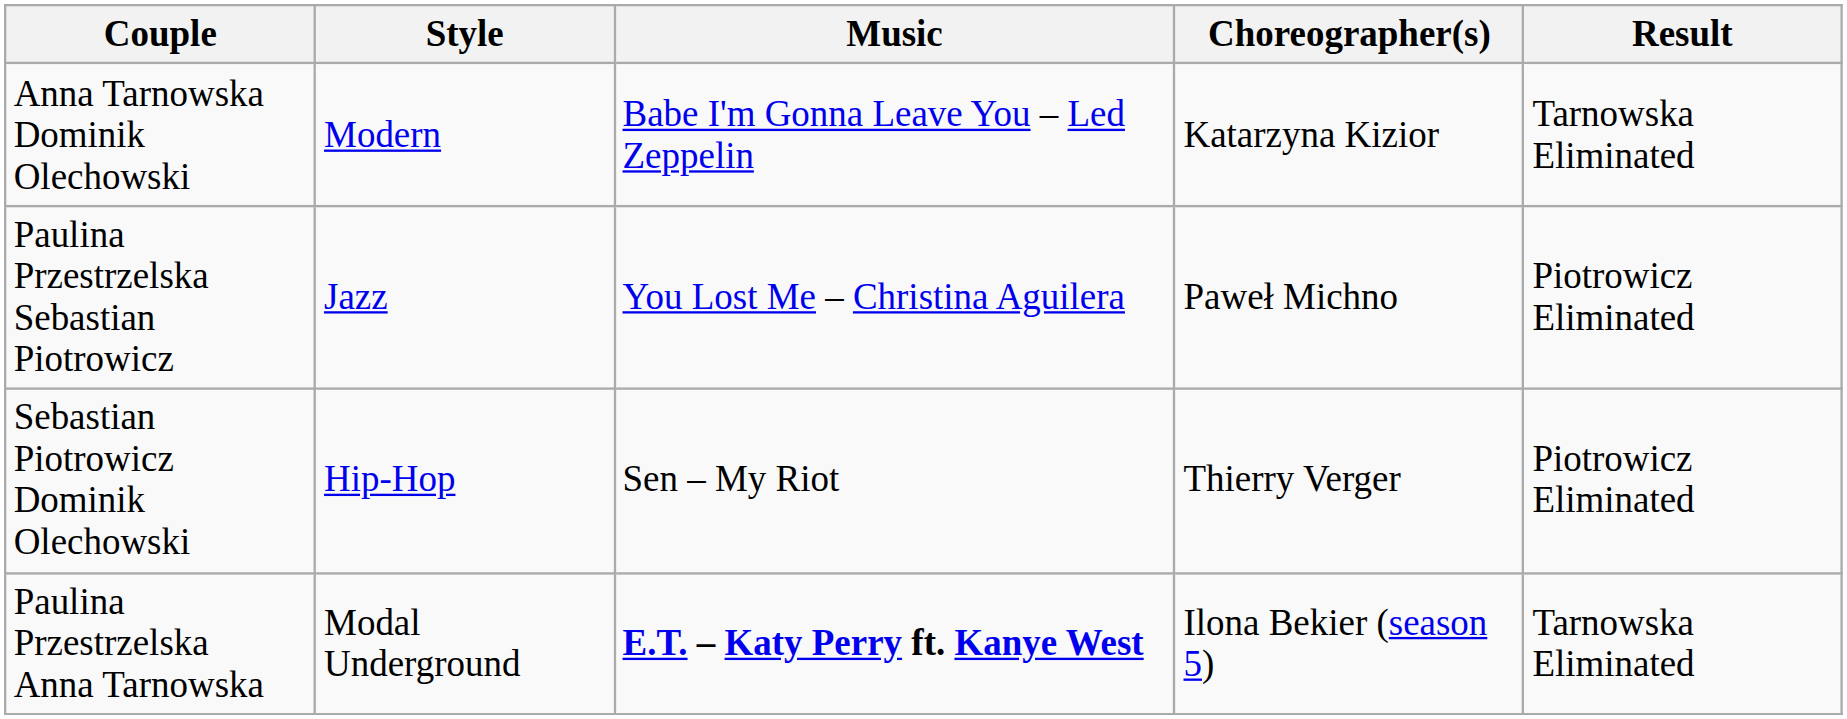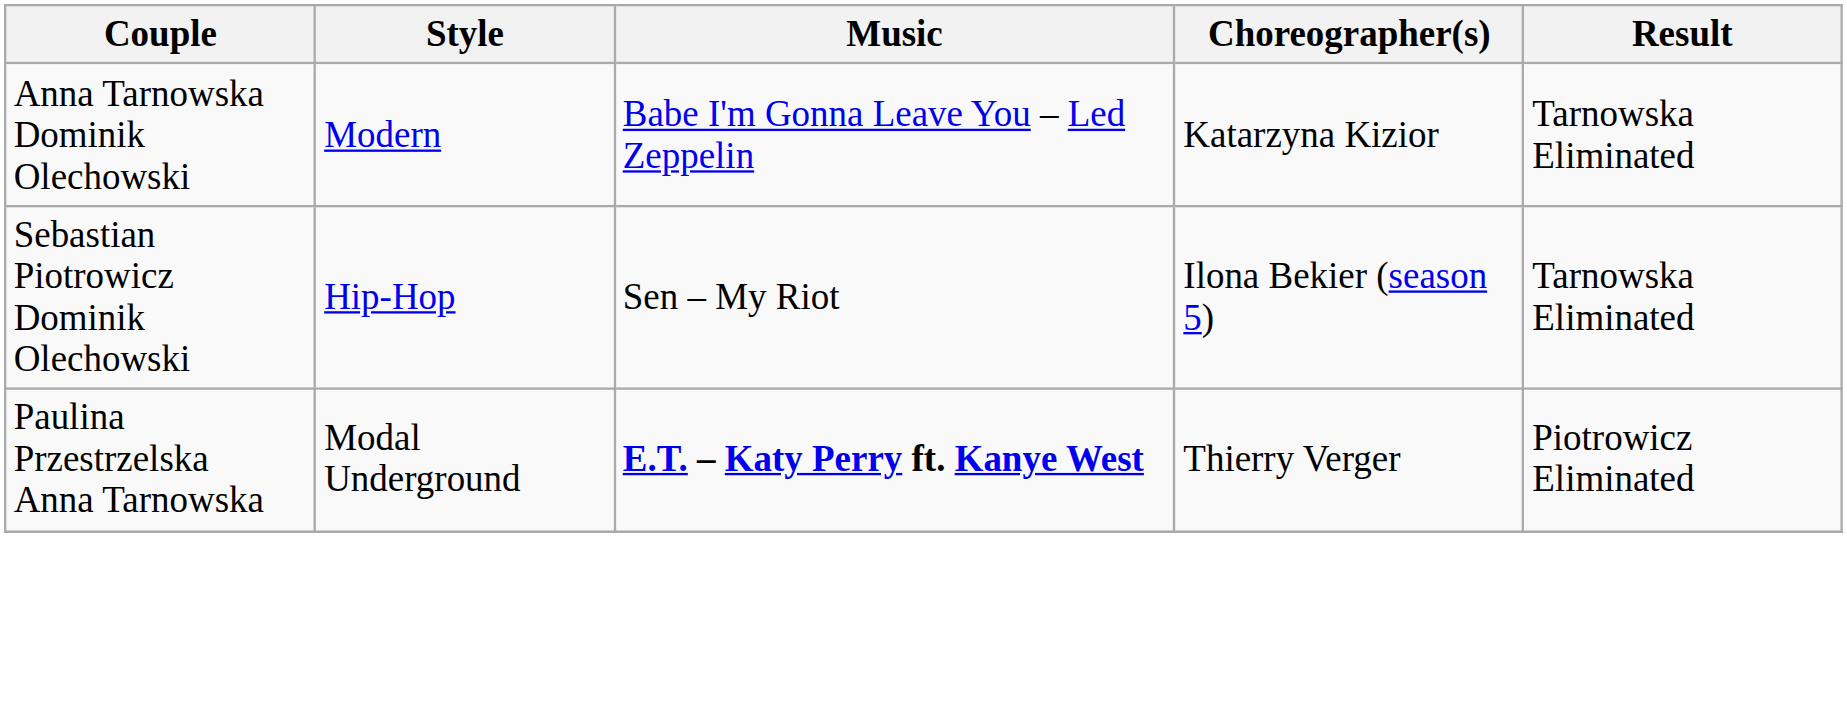- row: Paulina Przestrzelska Sebastian Piotrowicz | Jazz | You Lost Me – Christina Aguilera | Paweł Michno | Piotrowicz Eliminated
Sebastian Piotrowicz Dominik Olechowski | Choreographer(s): Thierry Verger -> Ilona Bekier (season 5)
Sebastian Piotrowicz Dominik Olechowski | Result: Piotrowicz Eliminated -> Tarnowska Eliminated
Paulina Przestrzelska Anna Tarnowska | Choreographer(s): Ilona Bekier (season 5) -> Thierry Verger
Paulina Przestrzelska Anna Tarnowska | Result: Tarnowska Eliminated -> Piotrowicz Eliminated
